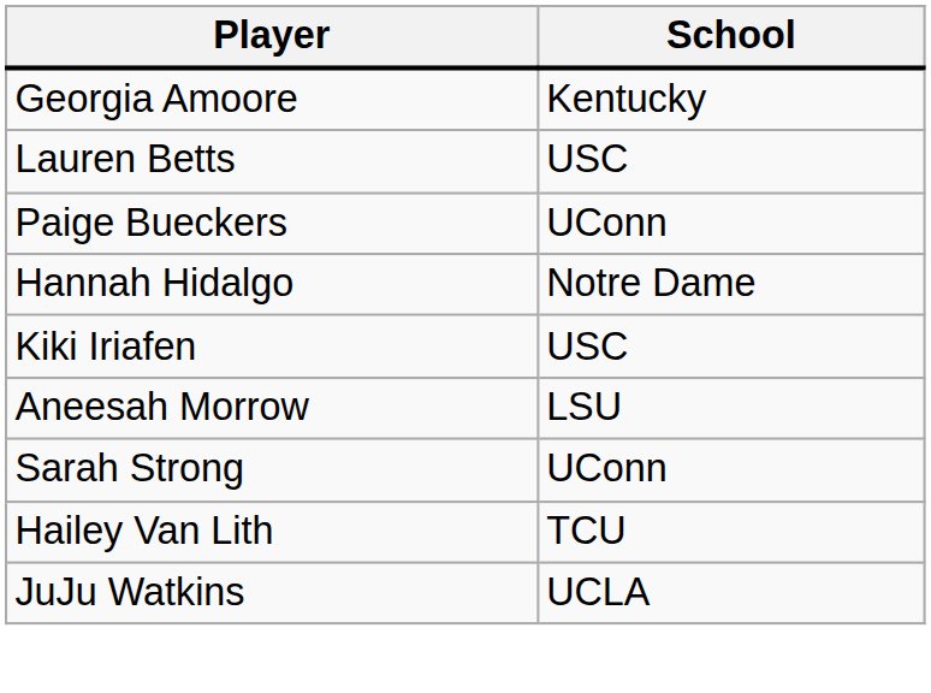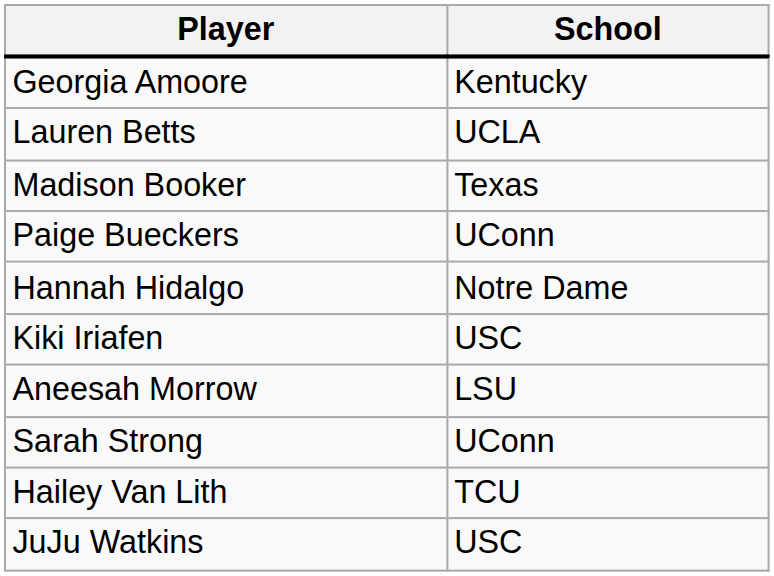Lauren Betts | School: USC -> UCLA
+ row: Madison Booker | Texas
JuJu Watkins | School: UCLA -> USC
